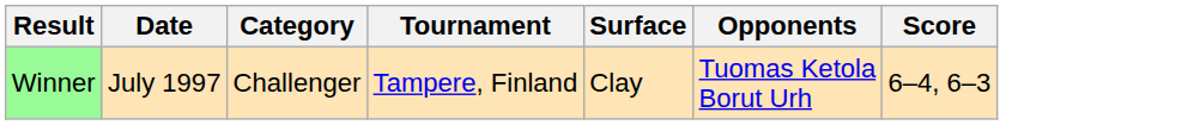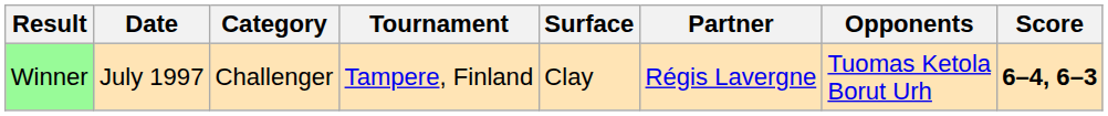+ column: Partner | Régis Lavergne
Winner | Score: normal -> bold
